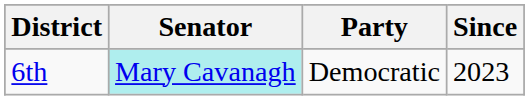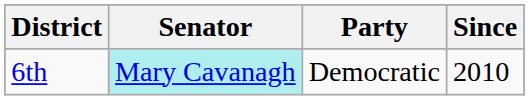6th | Since: 2023 -> 2010
